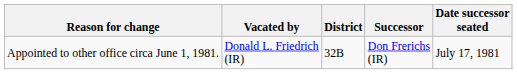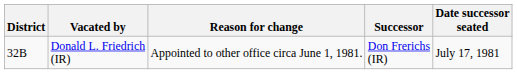columns swapped: District <-> Reason for change
